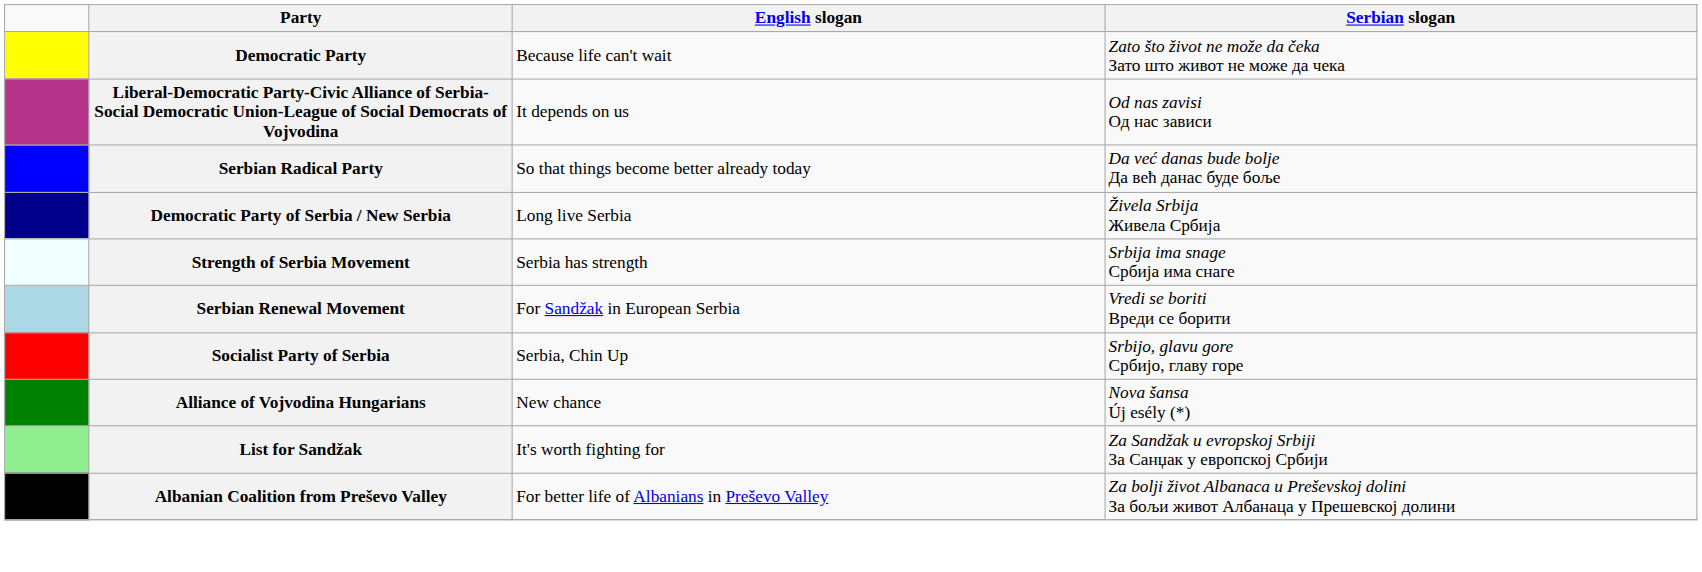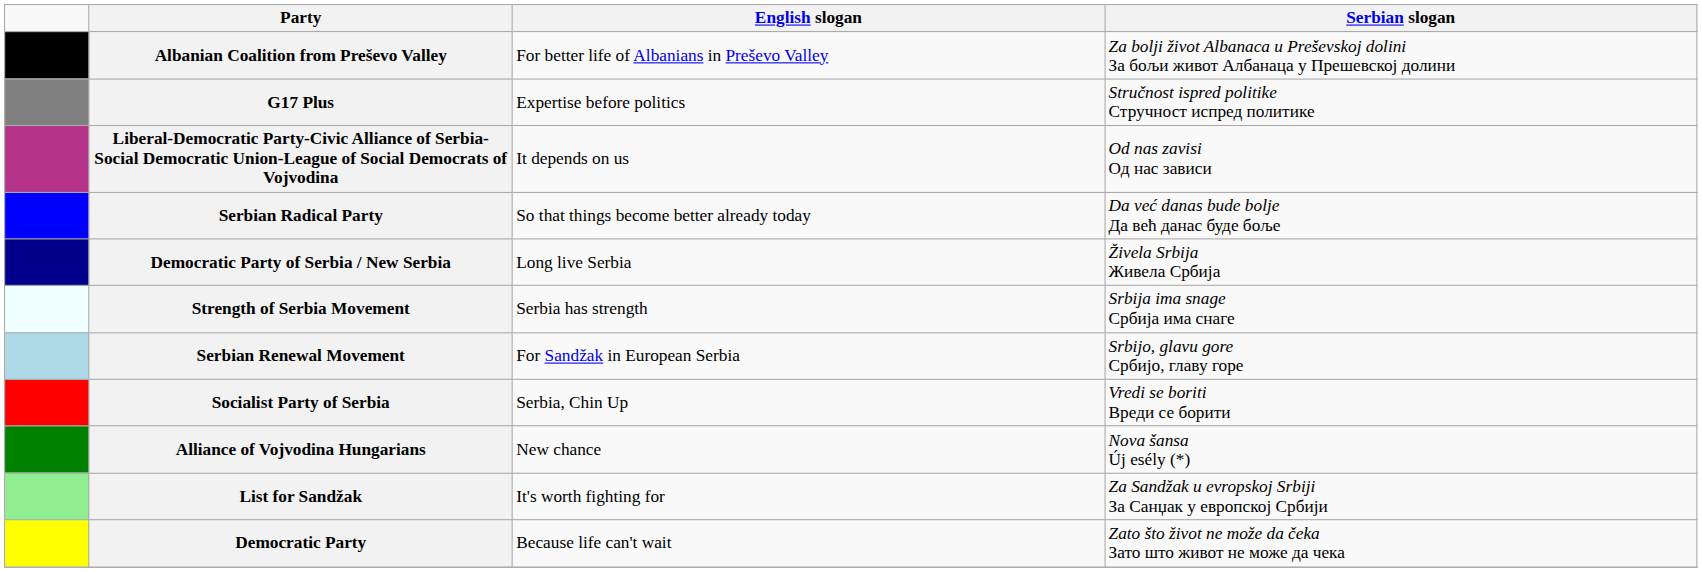rows swapped: Democratic Party <-> Albanian Coalition from Preševo Valley
+ row: G17 Plus | Expertise before politics | Stručnost ispred politike Стручност испред политике
Serbian Renewal Movement | Serbian slogan: Vredi se boriti Вреди се борити -> Srbijo, glavu gore Србијо, главу горе
Socialist Party of Serbia | Serbian slogan: Srbijo, glavu gore Србијо, главу горе -> Vredi se boriti Вреди се борити
